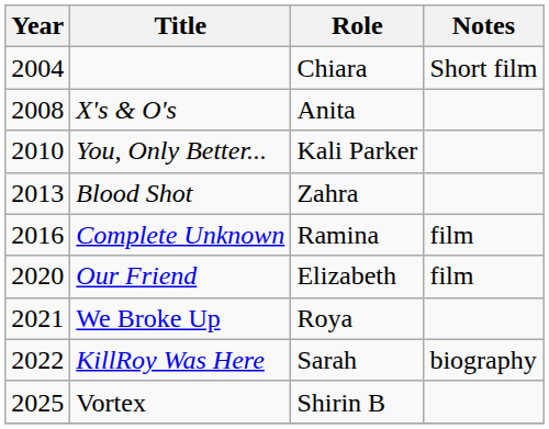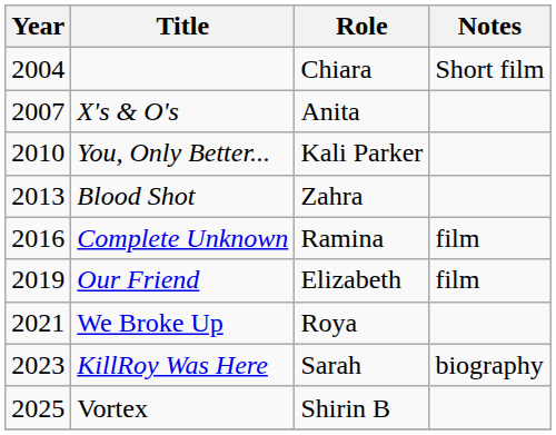X's & O's | Year: 2008 -> 2007
Our Friend | Year: 2020 -> 2019
KillRoy Was Here | Year: 2022 -> 2023
